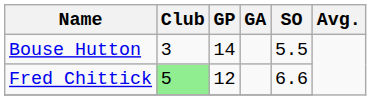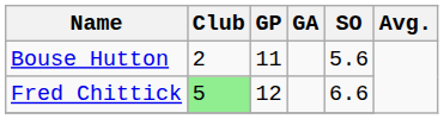Bouse Hutton | Club: 3 -> 2
Bouse Hutton | GP: 14 -> 11
Bouse Hutton | SO: 5.5 -> 5.6
